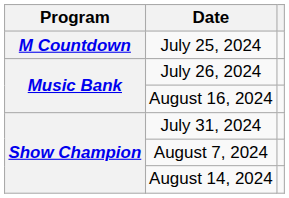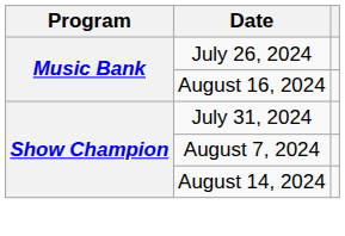- row: M Countdown | July 25, 2024
